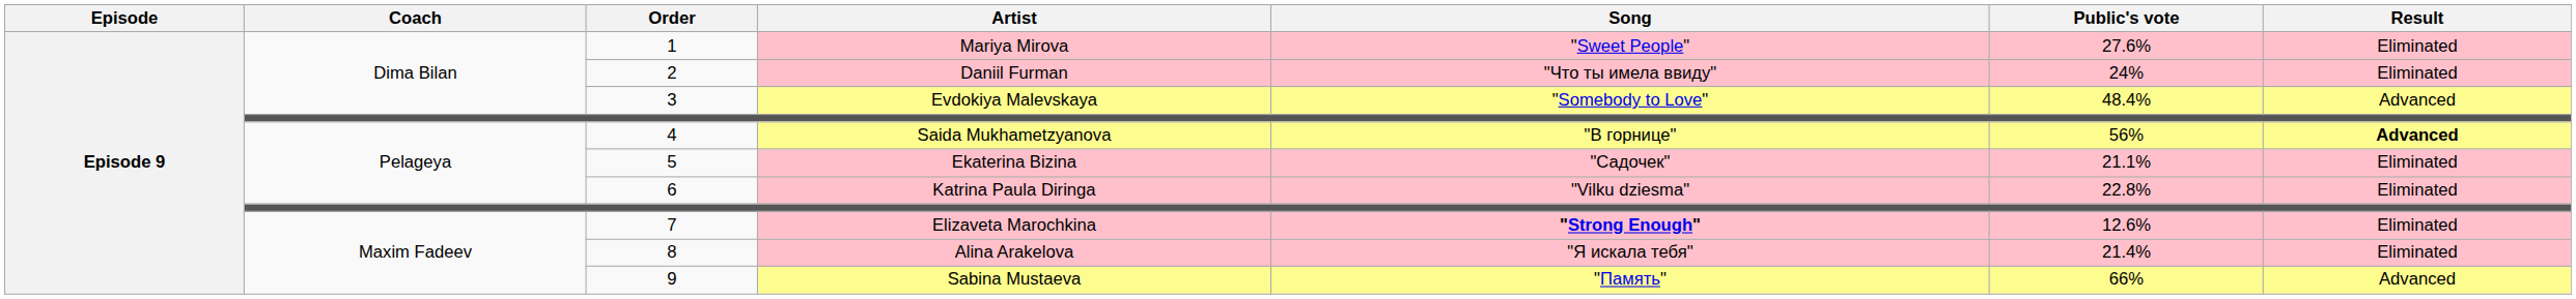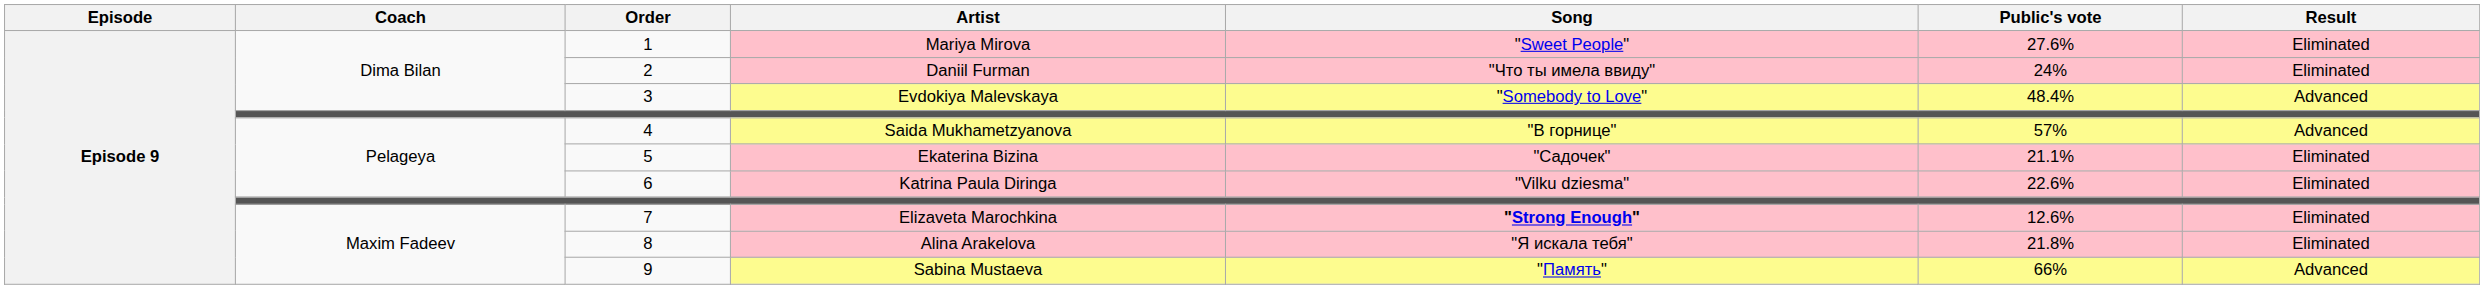Saida Mukhametzyanova | Public's vote: 56% -> 57%
Saida Mukhametzyanova | Result: bold -> normal
Katrina Paula Diringa | Public's vote: 22.8% -> 22.6%
Alina Arakelova | Public's vote: 21.4% -> 21.8%
